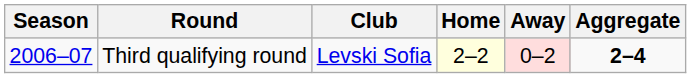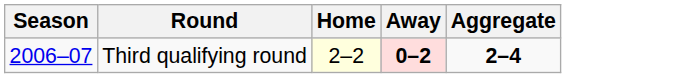- column: Club | Levski Sofia
Third qualifying round | Away: normal -> bold
